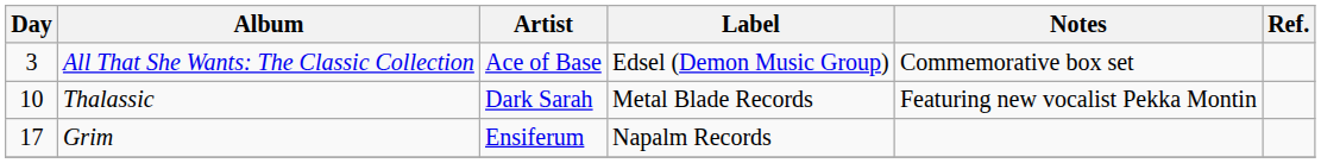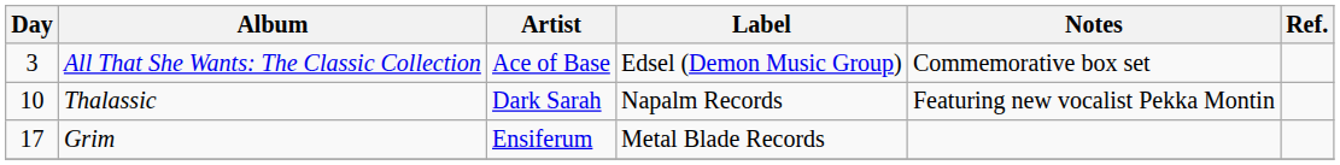Thalassic | Label: Metal Blade Records -> Napalm Records
Grim | Label: Napalm Records -> Metal Blade Records
